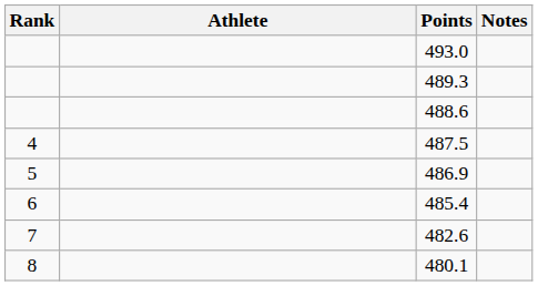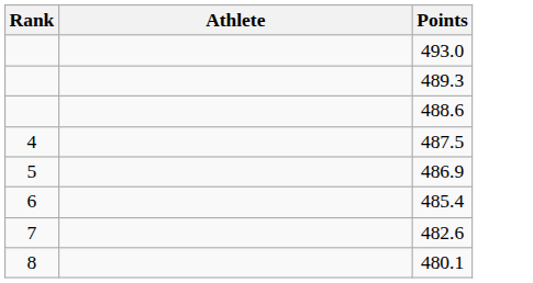- column: Notes
